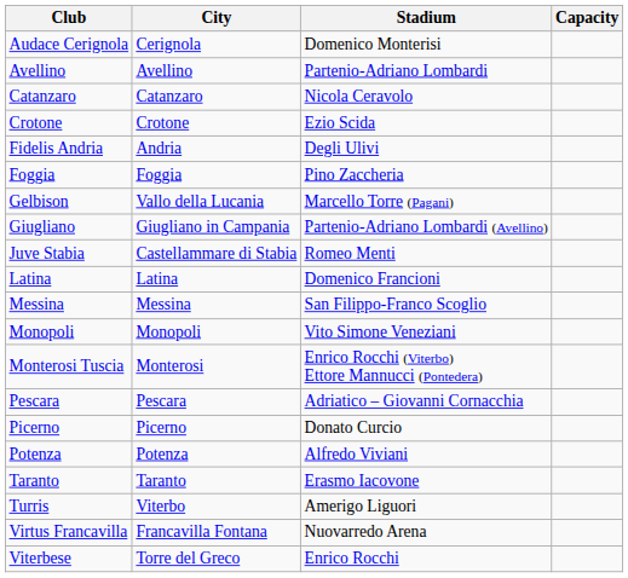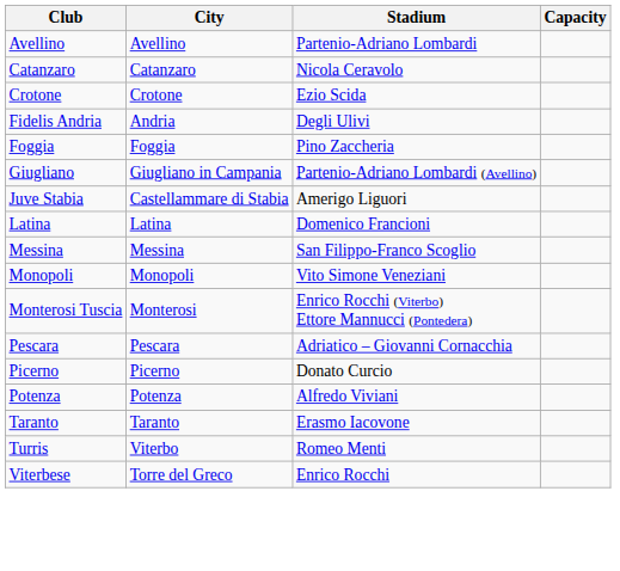- row: Audace Cerignola | Cerignola | Domenico Monterisi
- row: Gelbison | Vallo della Lucania | Marcello Torre (Pagani)
Juve Stabia | Stadium: Romeo Menti -> Amerigo Liguori
Turris | Stadium: Amerigo Liguori -> Romeo Menti
- row: Virtus Francavilla | Francavilla Fontana | Nuovarredo Arena
